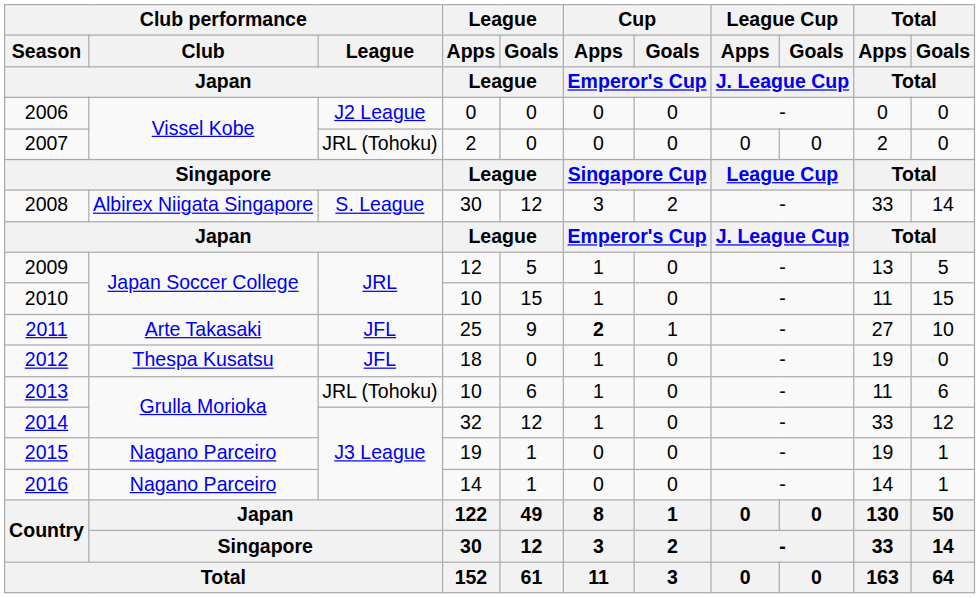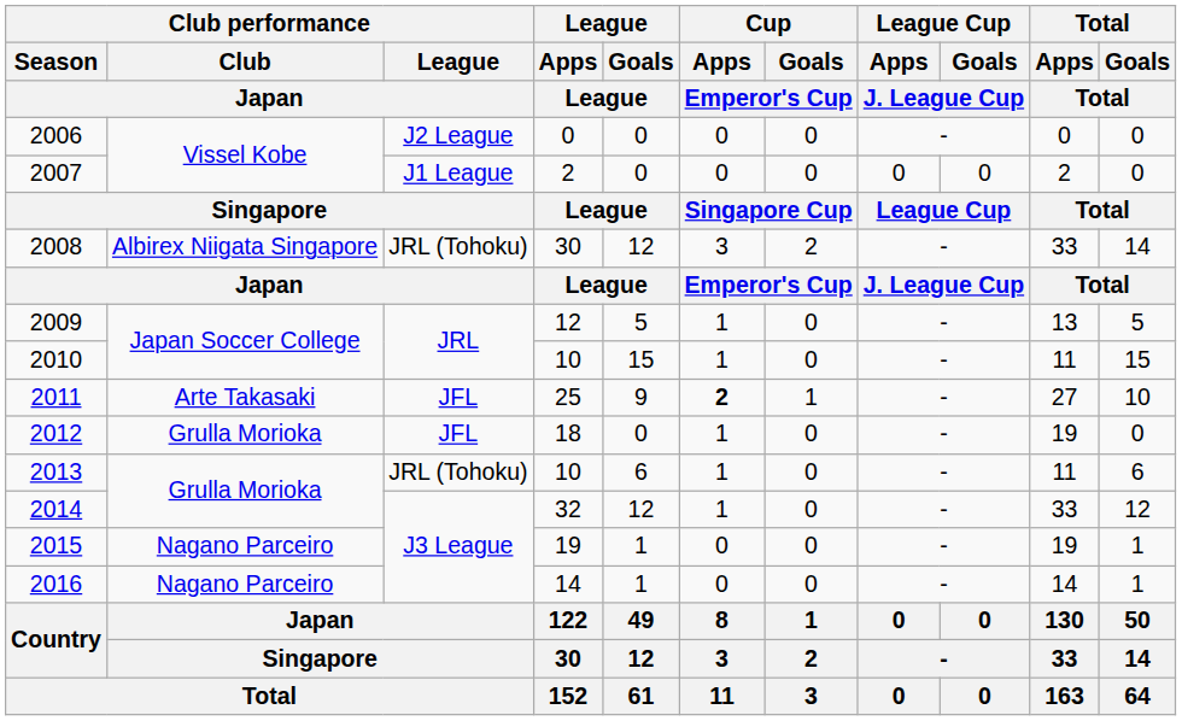2007 | Club performance / League / Japan: JRL (Tohoku) -> J1 League
2008 | Club performance / League / Japan: S. League -> JRL (Tohoku)
2012 | Club performance / Club / Japan: Thespa Kusatsu -> Grulla Morioka
